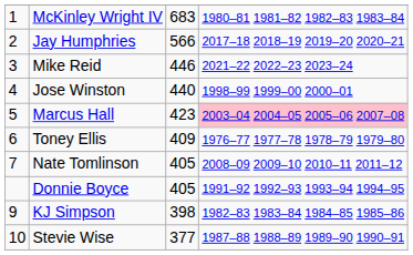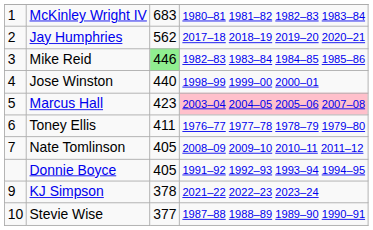Jay Humphries | column 3: 566 -> 562
Mike Reid | column 3: no background -> lightgreen background
Mike Reid | column 4: 2021–22 2022–23 2023–24 -> 1982–83 1983–84 1984–85 1985–86
Toney Ellis | column 3: 409 -> 411
KJ Simpson | column 3: 398 -> 378
KJ Simpson | column 4: 1982–83 1983–84 1984–85 1985–86 -> 2021–22 2022–23 2023–24
